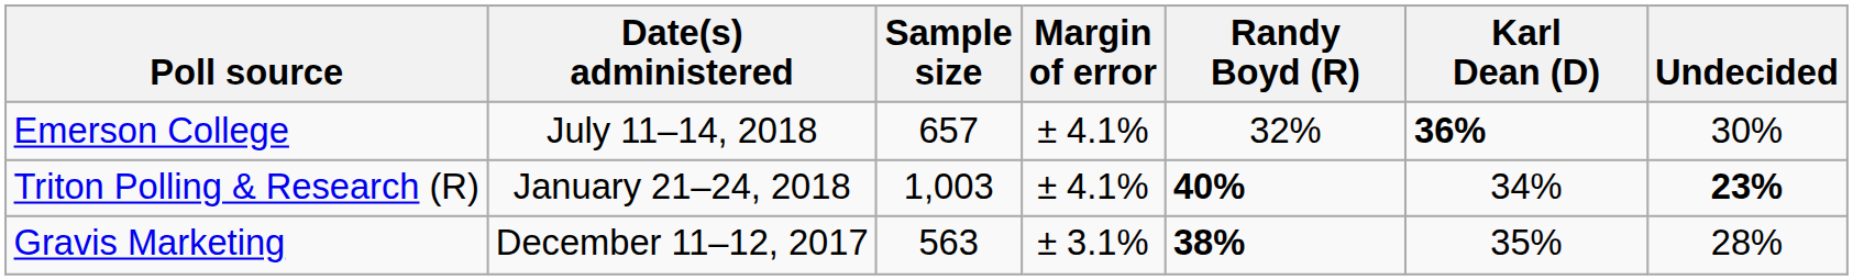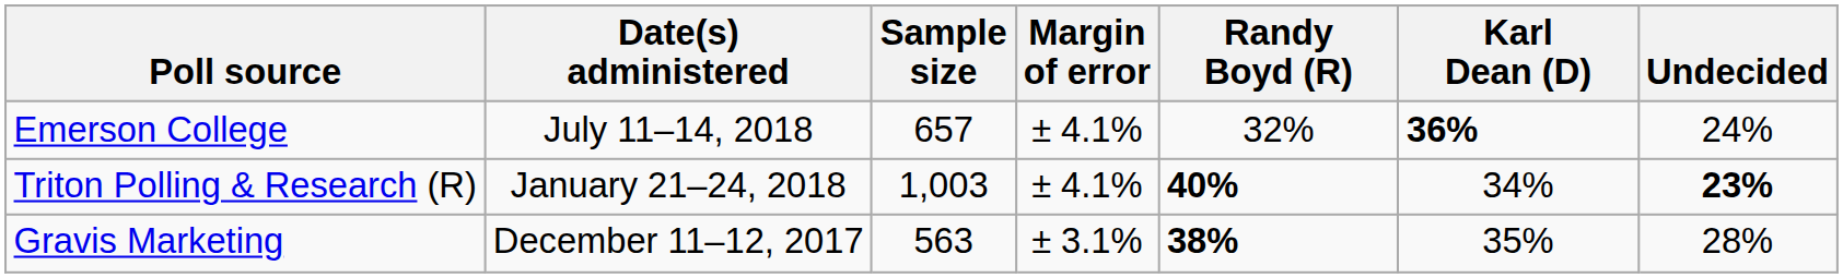Emerson College | Undecided: 30% -> 24%
